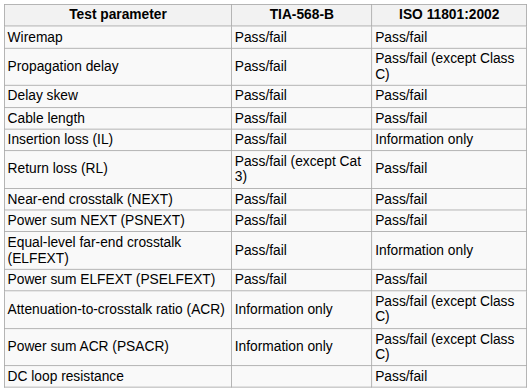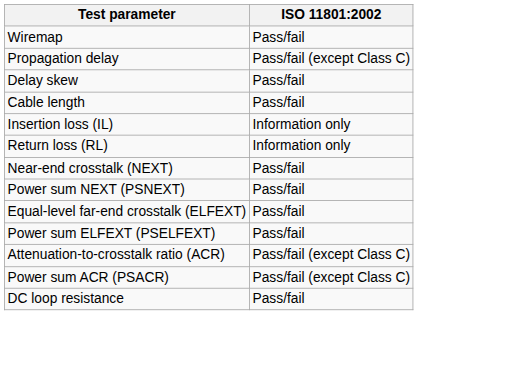- column: TIA-568-B | Pass/fail | Pass/fail | Pass/fail | Pass/fail | Pass/fail | Pass/fail (except Cat 3) | Pass/fail | Pass/fail | Pass/fail | Pass/fail | Information only | Information only
Return loss (RL) | ISO 11801:2002: Pass/fail -> Information only
Equal-level far-end crosstalk (ELFEXT) | ISO 11801:2002: Information only -> Pass/fail
